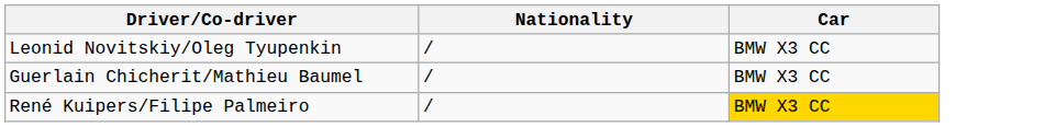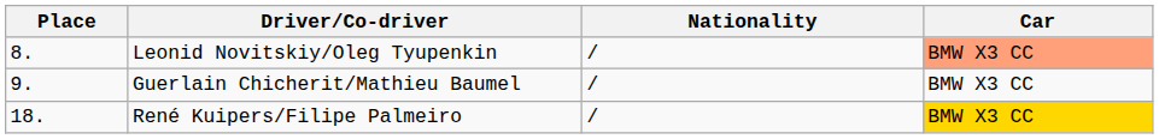+ column: Place | 8. | 9. | 18.
Leonid Novitskiy/Oleg Tyupenkin | Car: no background -> lightsalmon background
